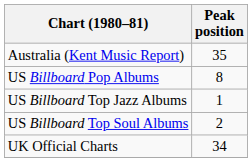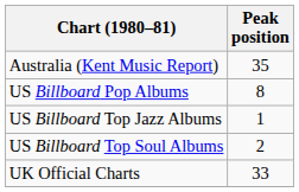UK Official Charts | Peak position: 34 -> 33
